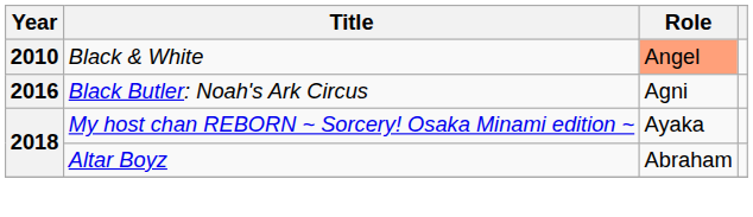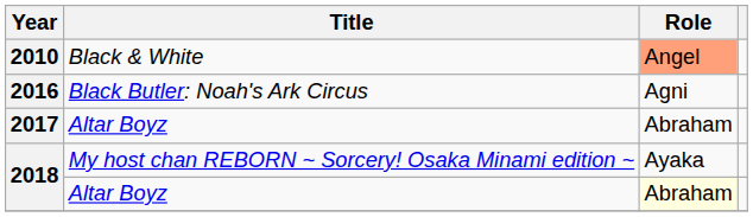+ row: 2017 | Altar Boyz | Abraham
2018 / Altar Boyz | Role: no background -> lightyellow background
